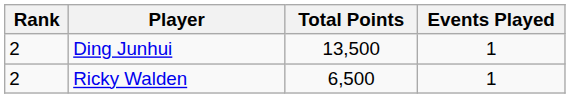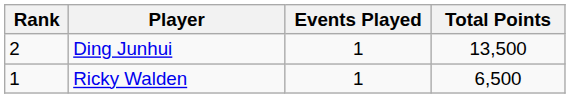columns swapped: Total Points <-> Events Played
Ricky Walden | Rank: 2 -> 1
